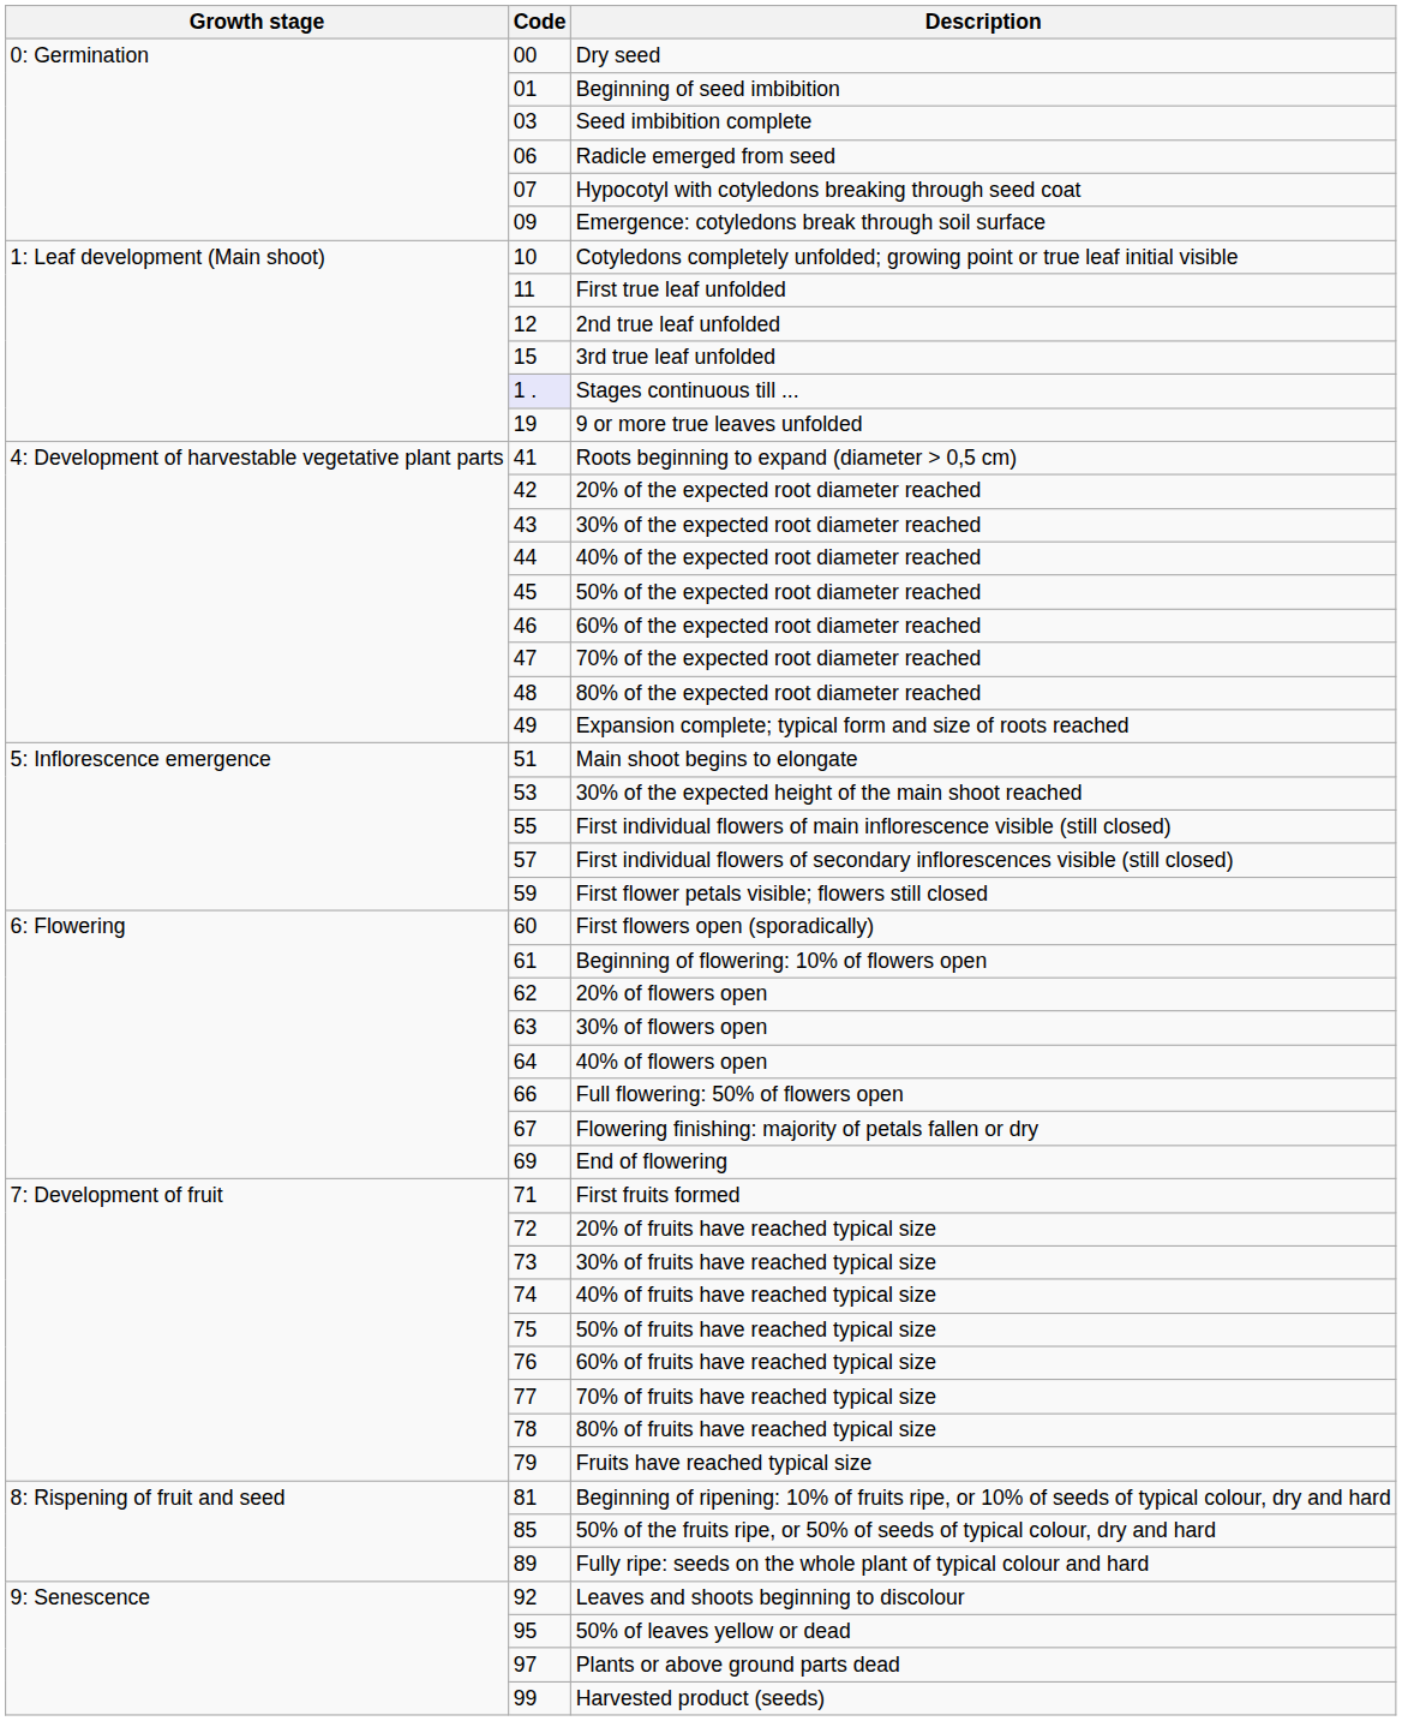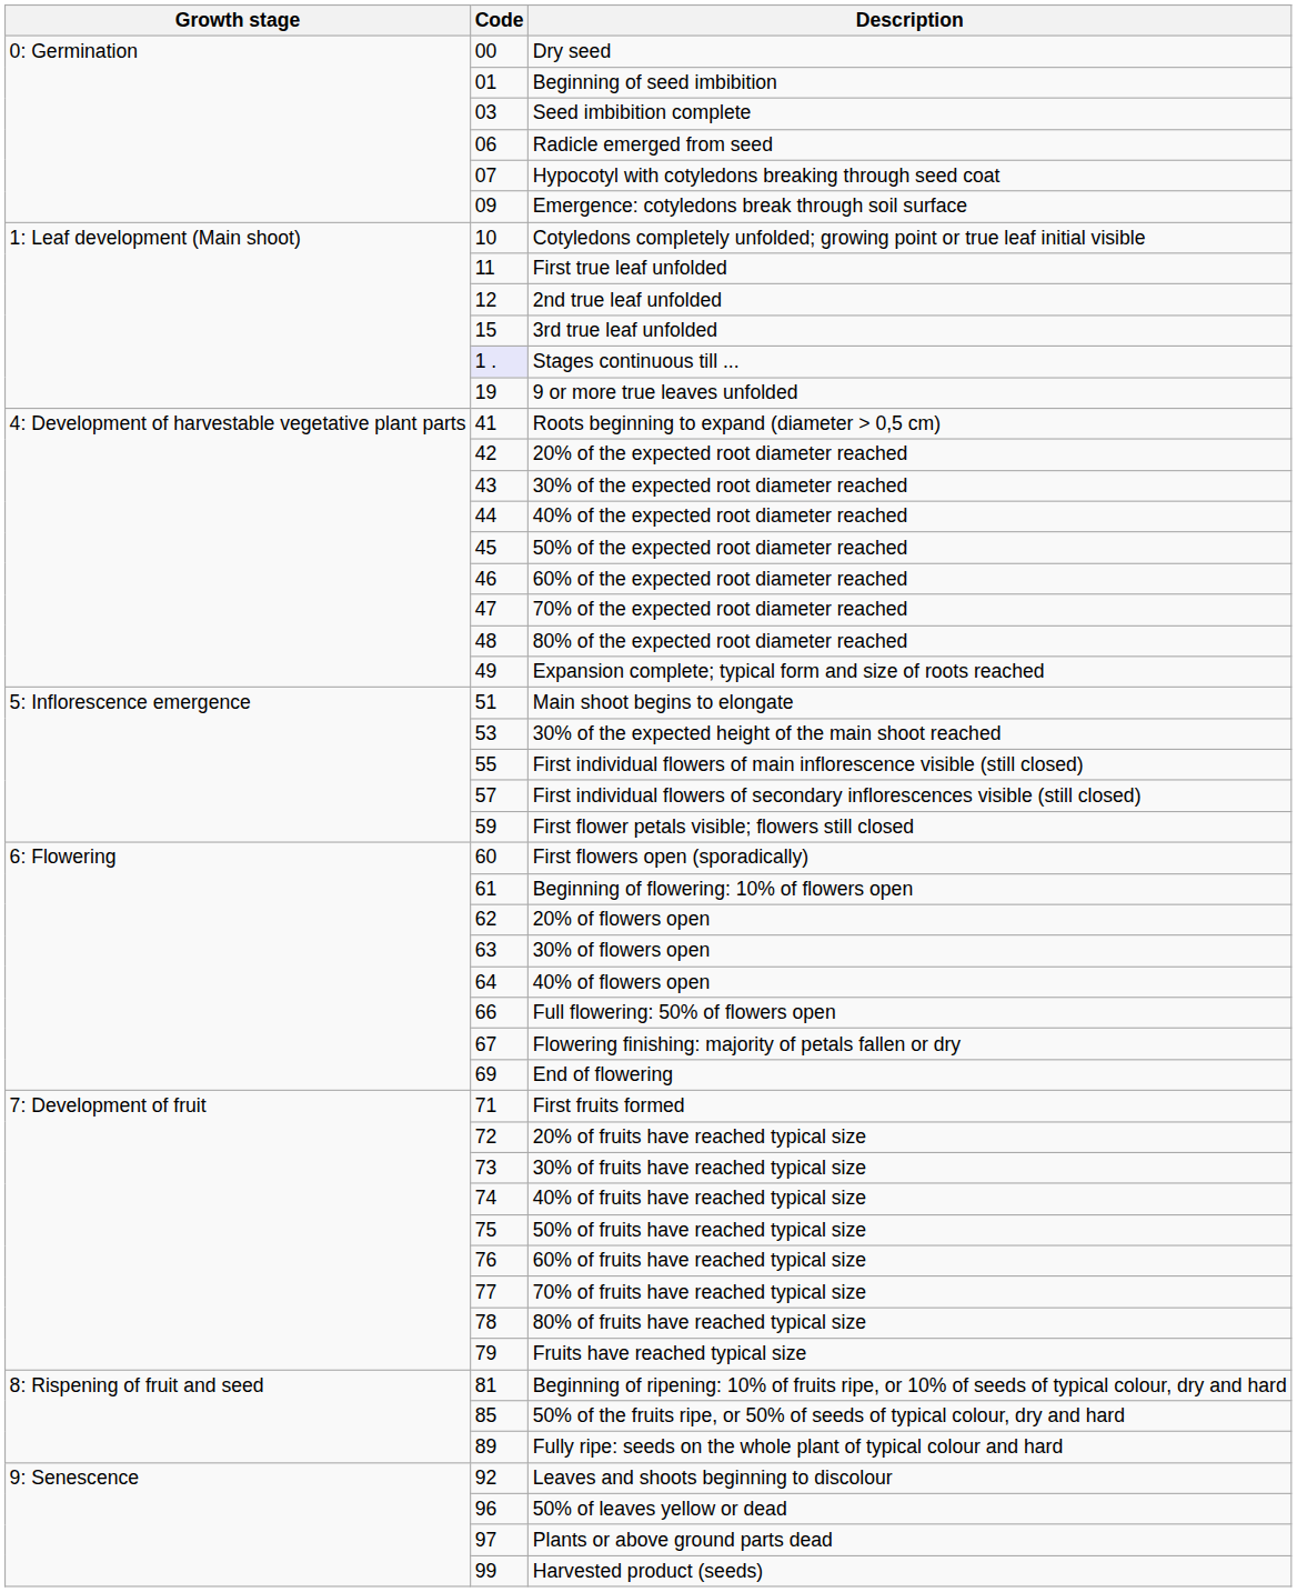50% of leaves yellow or dead | Code: 95 -> 96
